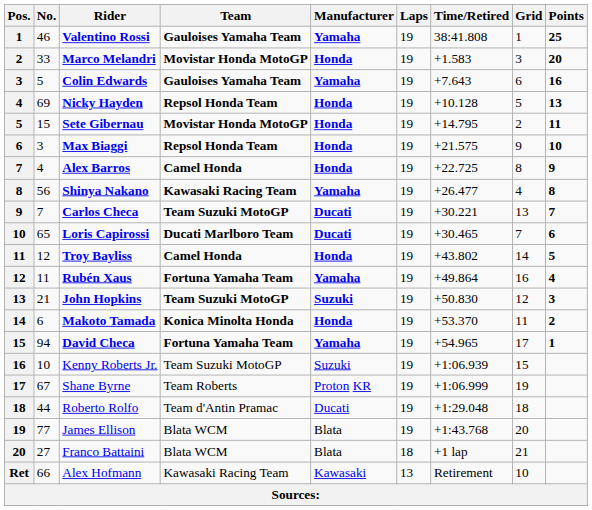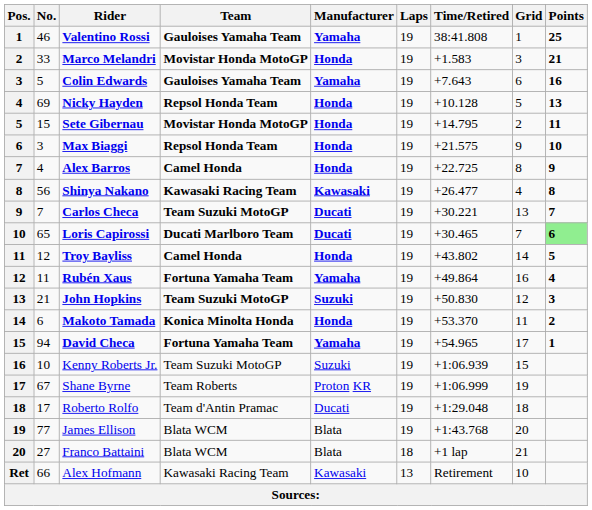Marco Melandri | Points: 20 -> 21
Shinya Nakano | Manufacturer: Yamaha -> Kawasaki
Loris Capirossi | Points: no background -> lightgreen background
Roberto Rolfo | No.: 44 -> 17
